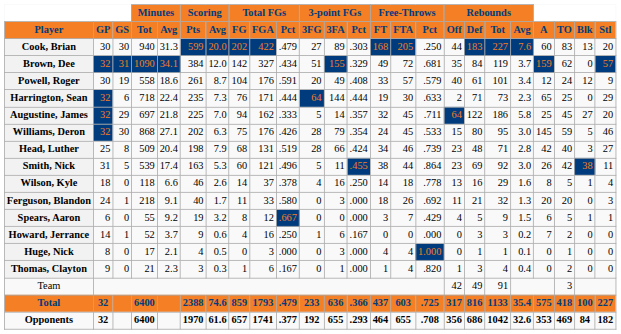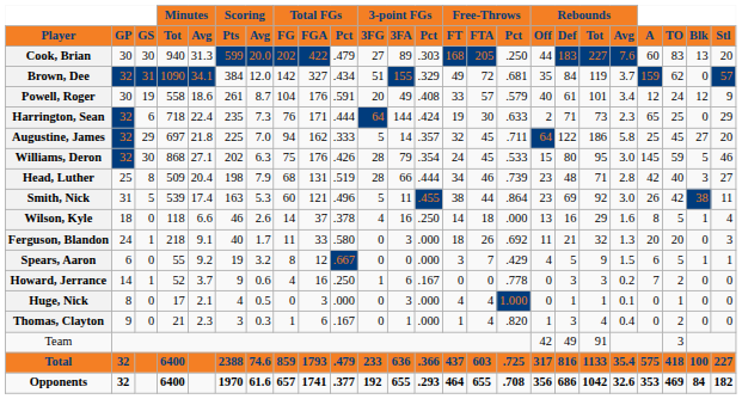Harrington, Sean | 3-point FGs / Pct: .444 -> .424
Head, Luther | 3-point FGs / Pct: .424 -> .444
Wilson, Kyle | Free-Throws / Pct: .778 -> .000
Howard, Jerrance | Free-Throws / Pct: .000 -> .778
